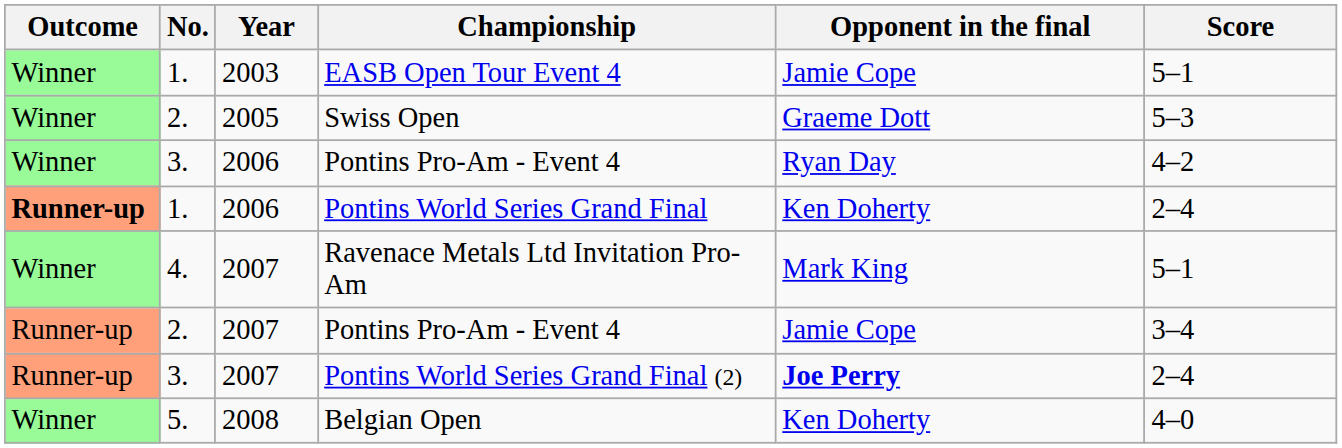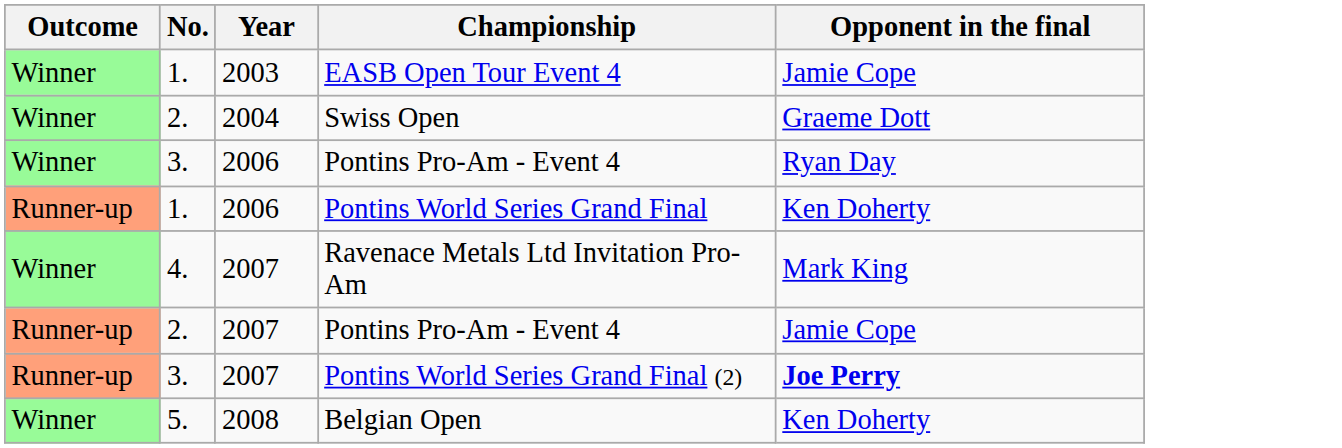- column: Score | 5–1 | 5–3 | 4–2 | 2–4 | 5–1 | 3–4 | 2–4 | 4–0
Swiss Open | Year: 2005 -> 2004
Pontins World Series Grand Final | Outcome: bold -> normal
